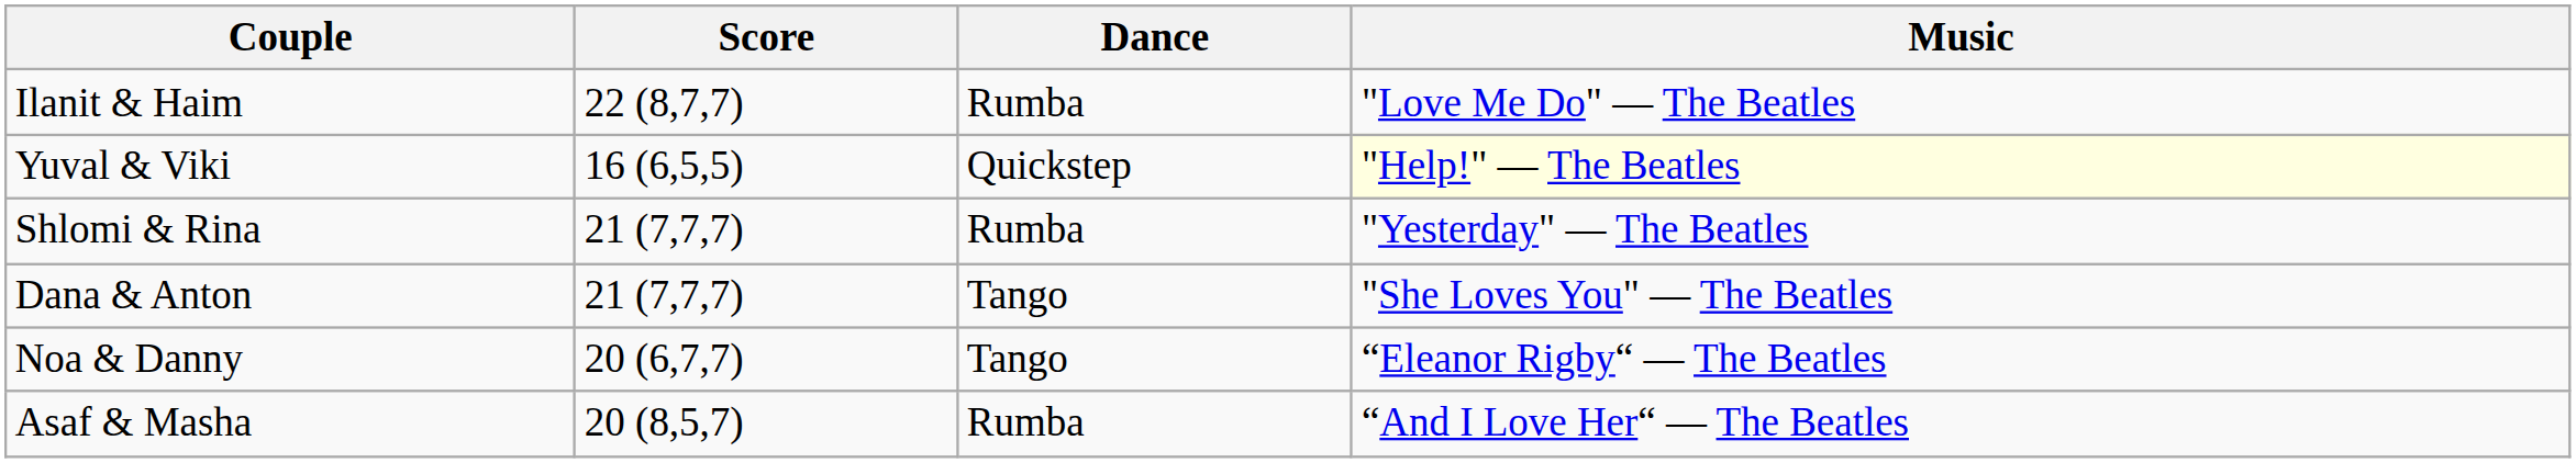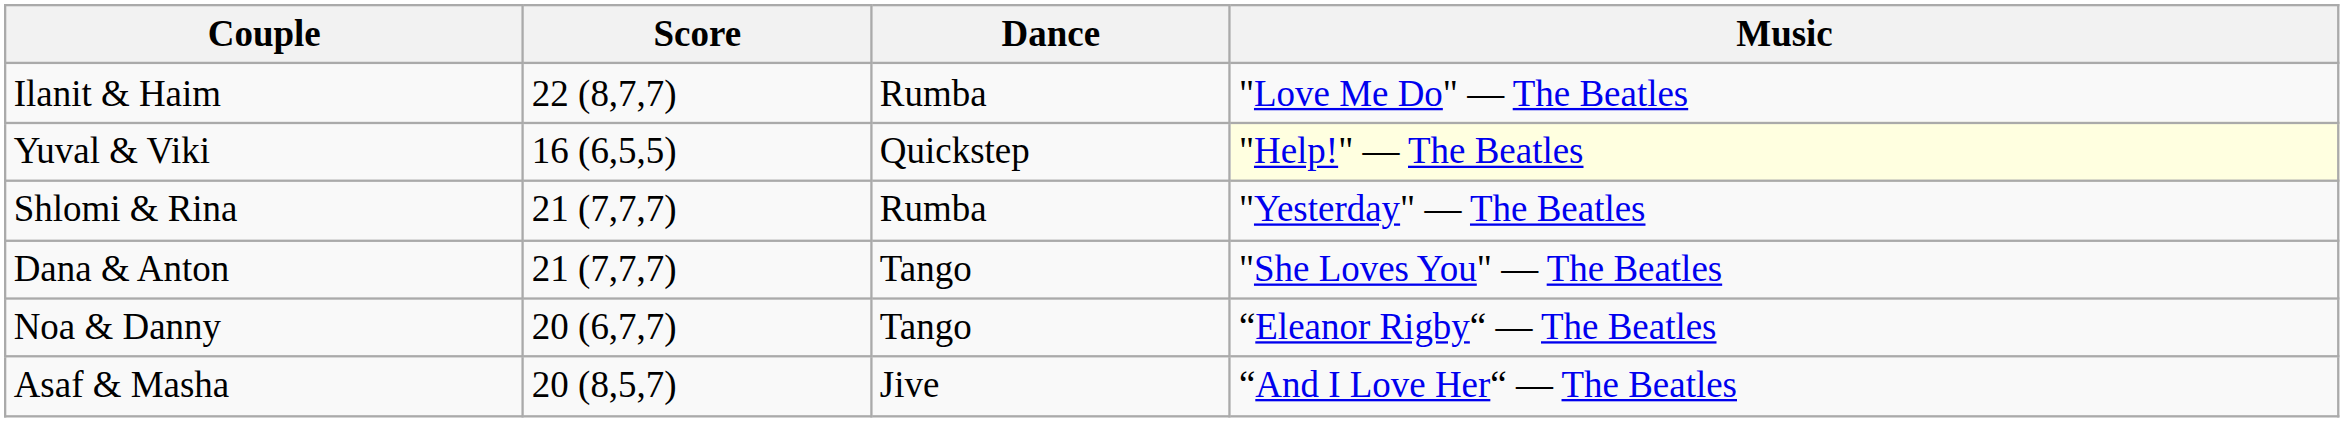Asaf & Masha | Dance: Rumba -> Jive
